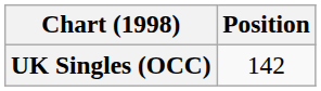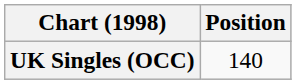UK Singles (OCC) | Position: 142 -> 140
